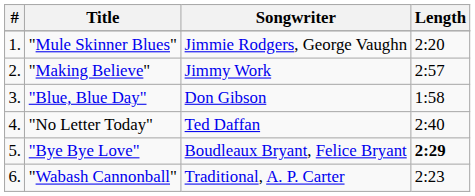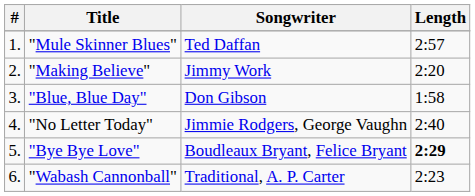"Mule Skinner Blues" | Songwriter: Jimmie Rodgers, George Vaughn -> Ted Daffan
"Mule Skinner Blues" | Length: 2:20 -> 2:57
"Making Believe" | Length: 2:57 -> 2:20
"No Letter Today" | Songwriter: Ted Daffan -> Jimmie Rodgers, George Vaughn
